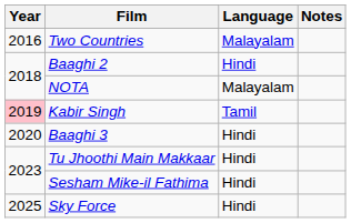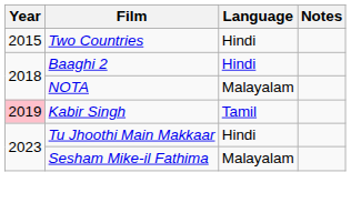Two Countries | Year: 2016 -> 2015
Two Countries | Language: Malayalam -> Hindi
- row: 2020 | Baaghi 3 | Hindi
Sesham Mike-il Fathima | Language: Hindi -> Malayalam
- row: 2025 | Sky Force | Hindi
